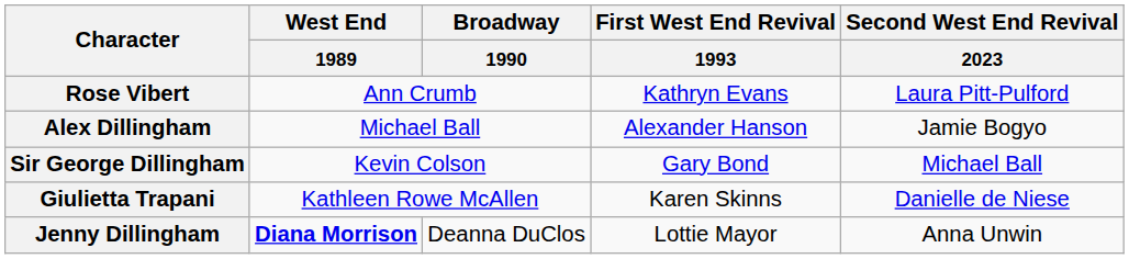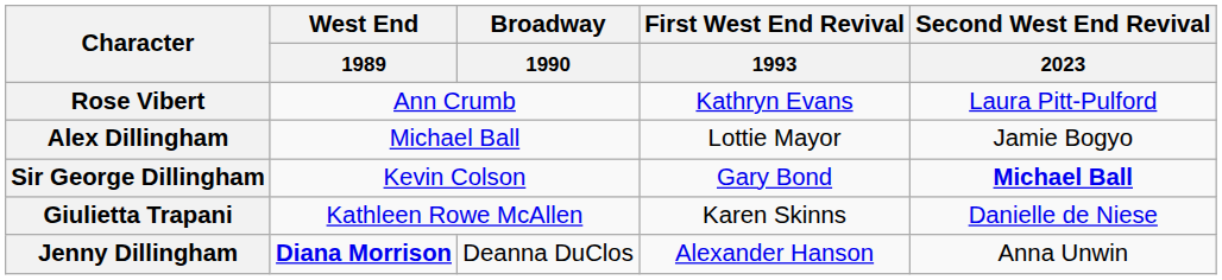Alex Dillingham | First West End Revival / 1993: Alexander Hanson -> Lottie Mayor
Sir George Dillingham | Second West End Revival / 2023: normal -> bold
Jenny Dillingham | First West End Revival / 1993: Lottie Mayor -> Alexander Hanson
